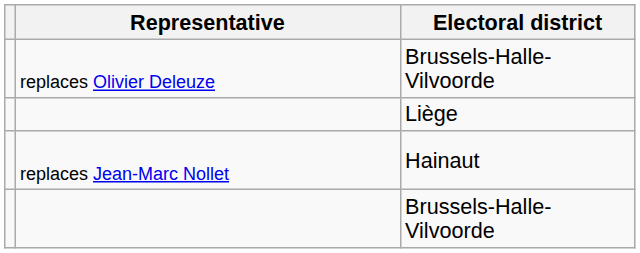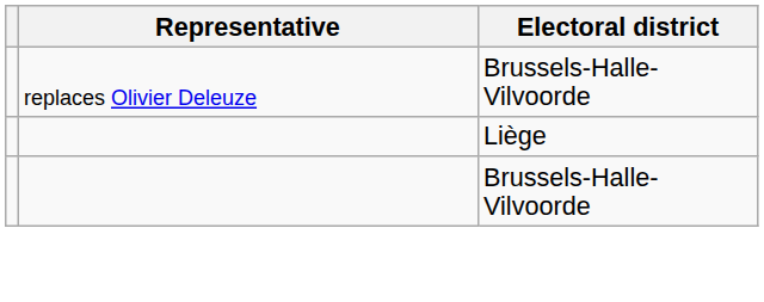- row: replaces Jean-Marc Nollet | Hainaut
